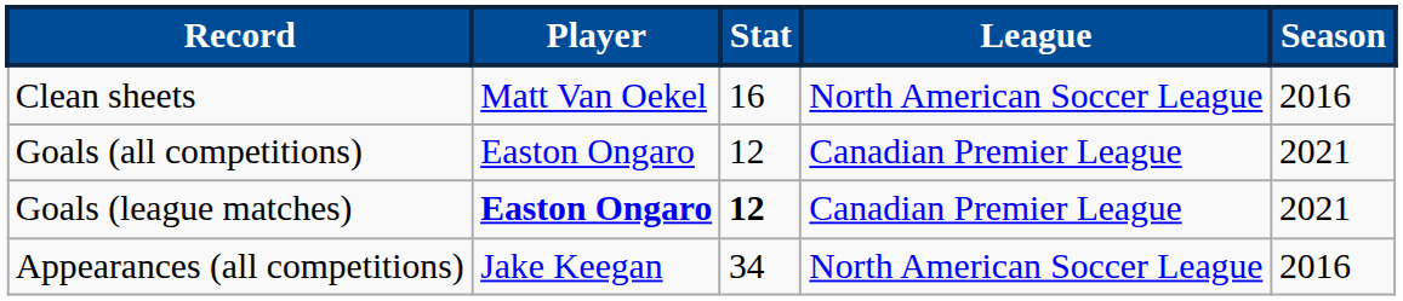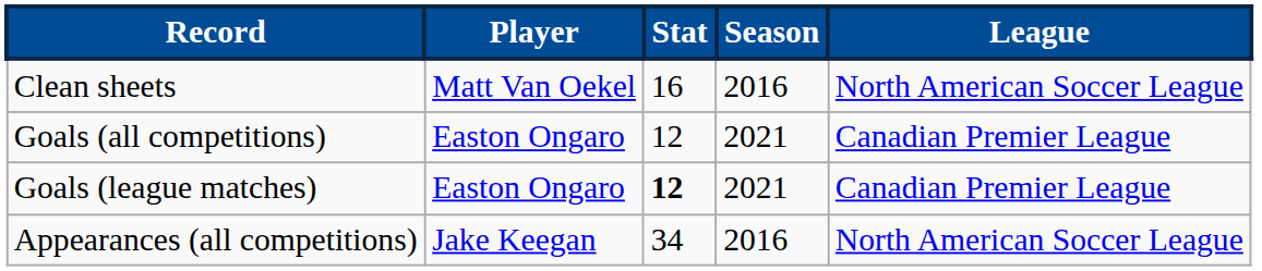columns swapped: Season <-> League
Goals (league matches) | Player: bold -> normal
